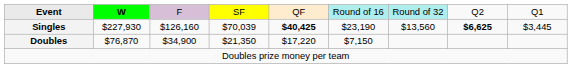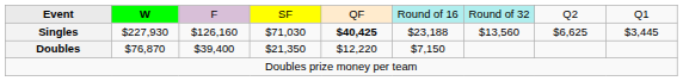Singles | column 4: $70,039 -> $71,030
Singles | column 6: $23,190 -> $23,188
Singles | column 8: bold -> normal
Doubles | column 3: $34,900 -> $39,400
Doubles | column 5: $17,220 -> $12,220
